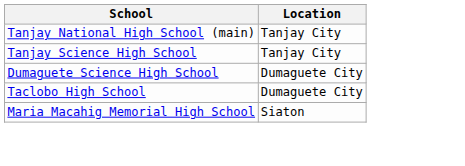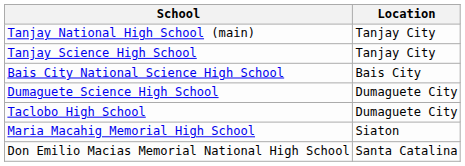+ row: Bais City National Science High School | Bais City
+ row: Don Emilio Macias Memorial National High School | Santa Catalina
